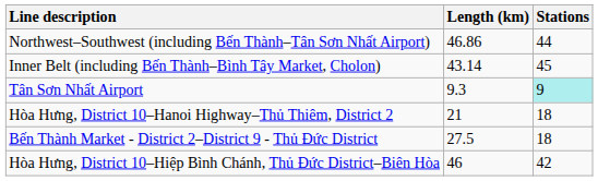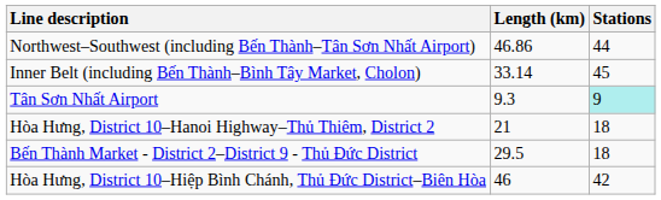Inner Belt (including Bến Thành–Bình Tây Market, Cholon) | Length (km): 43.14 -> 33.14
Bến Thành Market - District 2–District 9 - Thủ Đức District | Length (km): 27.5 -> 29.5
